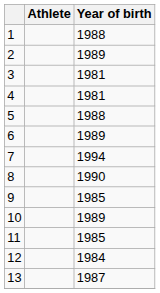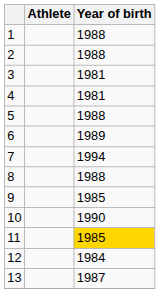2 | Year of birth: 1989 -> 1988
8 | Year of birth: 1990 -> 1988
10 | Year of birth: 1989 -> 1990
11 | Year of birth: no background -> gold background
